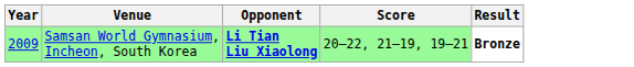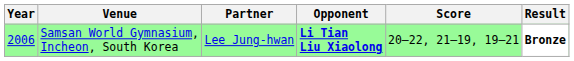+ column: Partner | Lee Jung-hwan
Samsan World Gymnasium, Incheon, South Korea | Year: 2009 -> 2006
